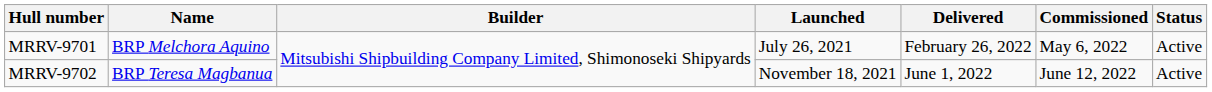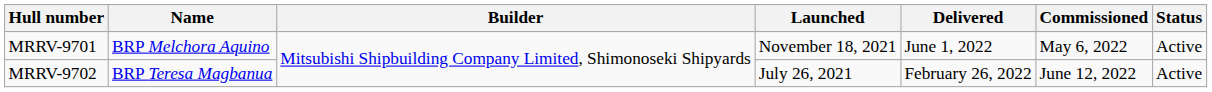MRRV-9701 | Launched: July 26, 2021 -> November 18, 2021
MRRV-9701 | Delivered: February 26, 2022 -> June 1, 2022
MRRV-9702 | Launched: November 18, 2021 -> July 26, 2021
MRRV-9702 | Delivered: June 1, 2022 -> February 26, 2022
